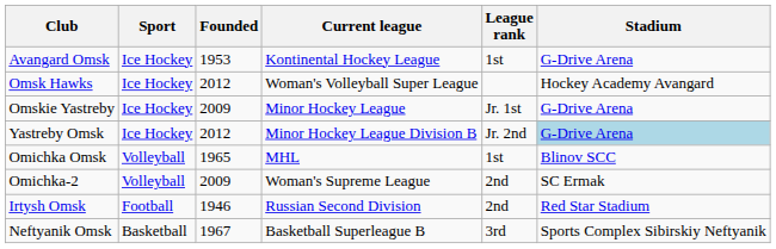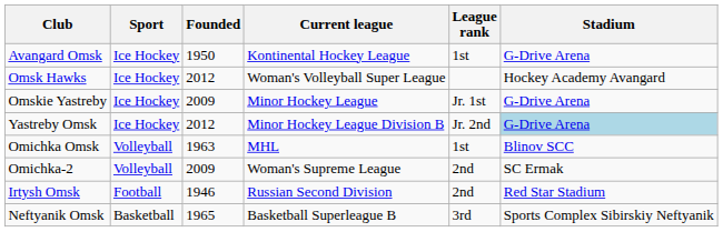Avangard Omsk | Founded: 1953 -> 1950
Omichka Omsk | Founded: 1965 -> 1963
Neftyanik Omsk | Founded: 1967 -> 1965
